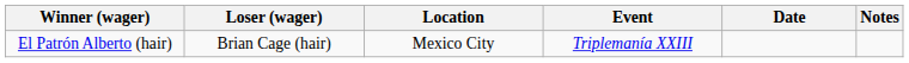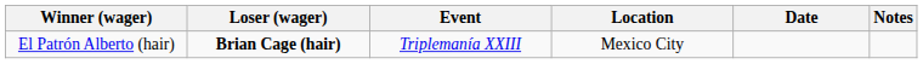columns swapped: Location <-> Event
El Patrón Alberto (hair) | Loser (wager): normal -> bold
